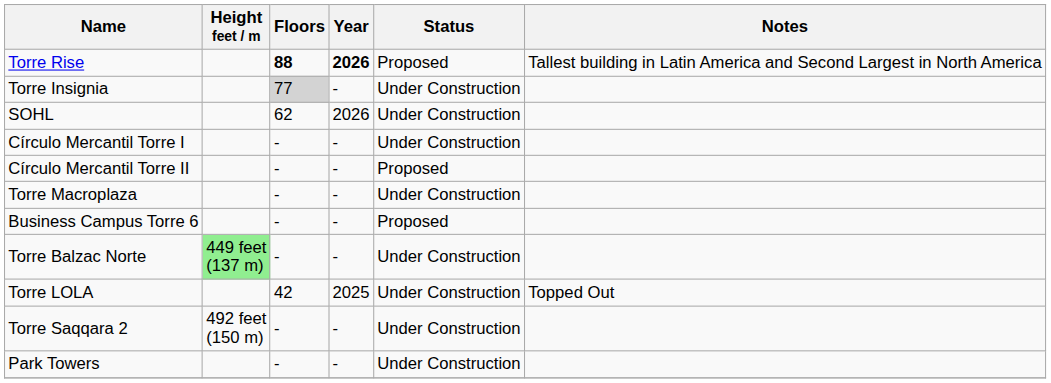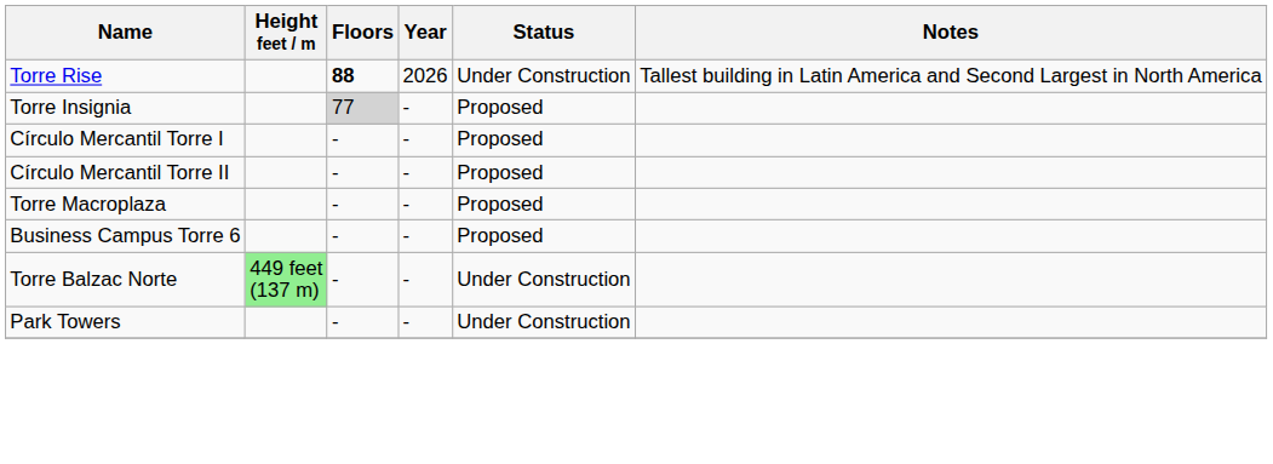Torre Rise | Year: bold -> normal
Torre Rise | Status: Proposed -> Under Construction
Torre Insignia | Status: Under Construction -> Proposed
- row: SOHL | 62 | 2026 | Under Construction
Círculo Mercantil Torre I | Status: Under Construction -> Proposed
Torre Macroplaza | Status: Under Construction -> Proposed
- row: Torre LOLA | 42 | 2025 | Under Construction | Topped Out
- row: Torre Saqqara 2 | 492 feet (150 m) | - | - | Under Construction
